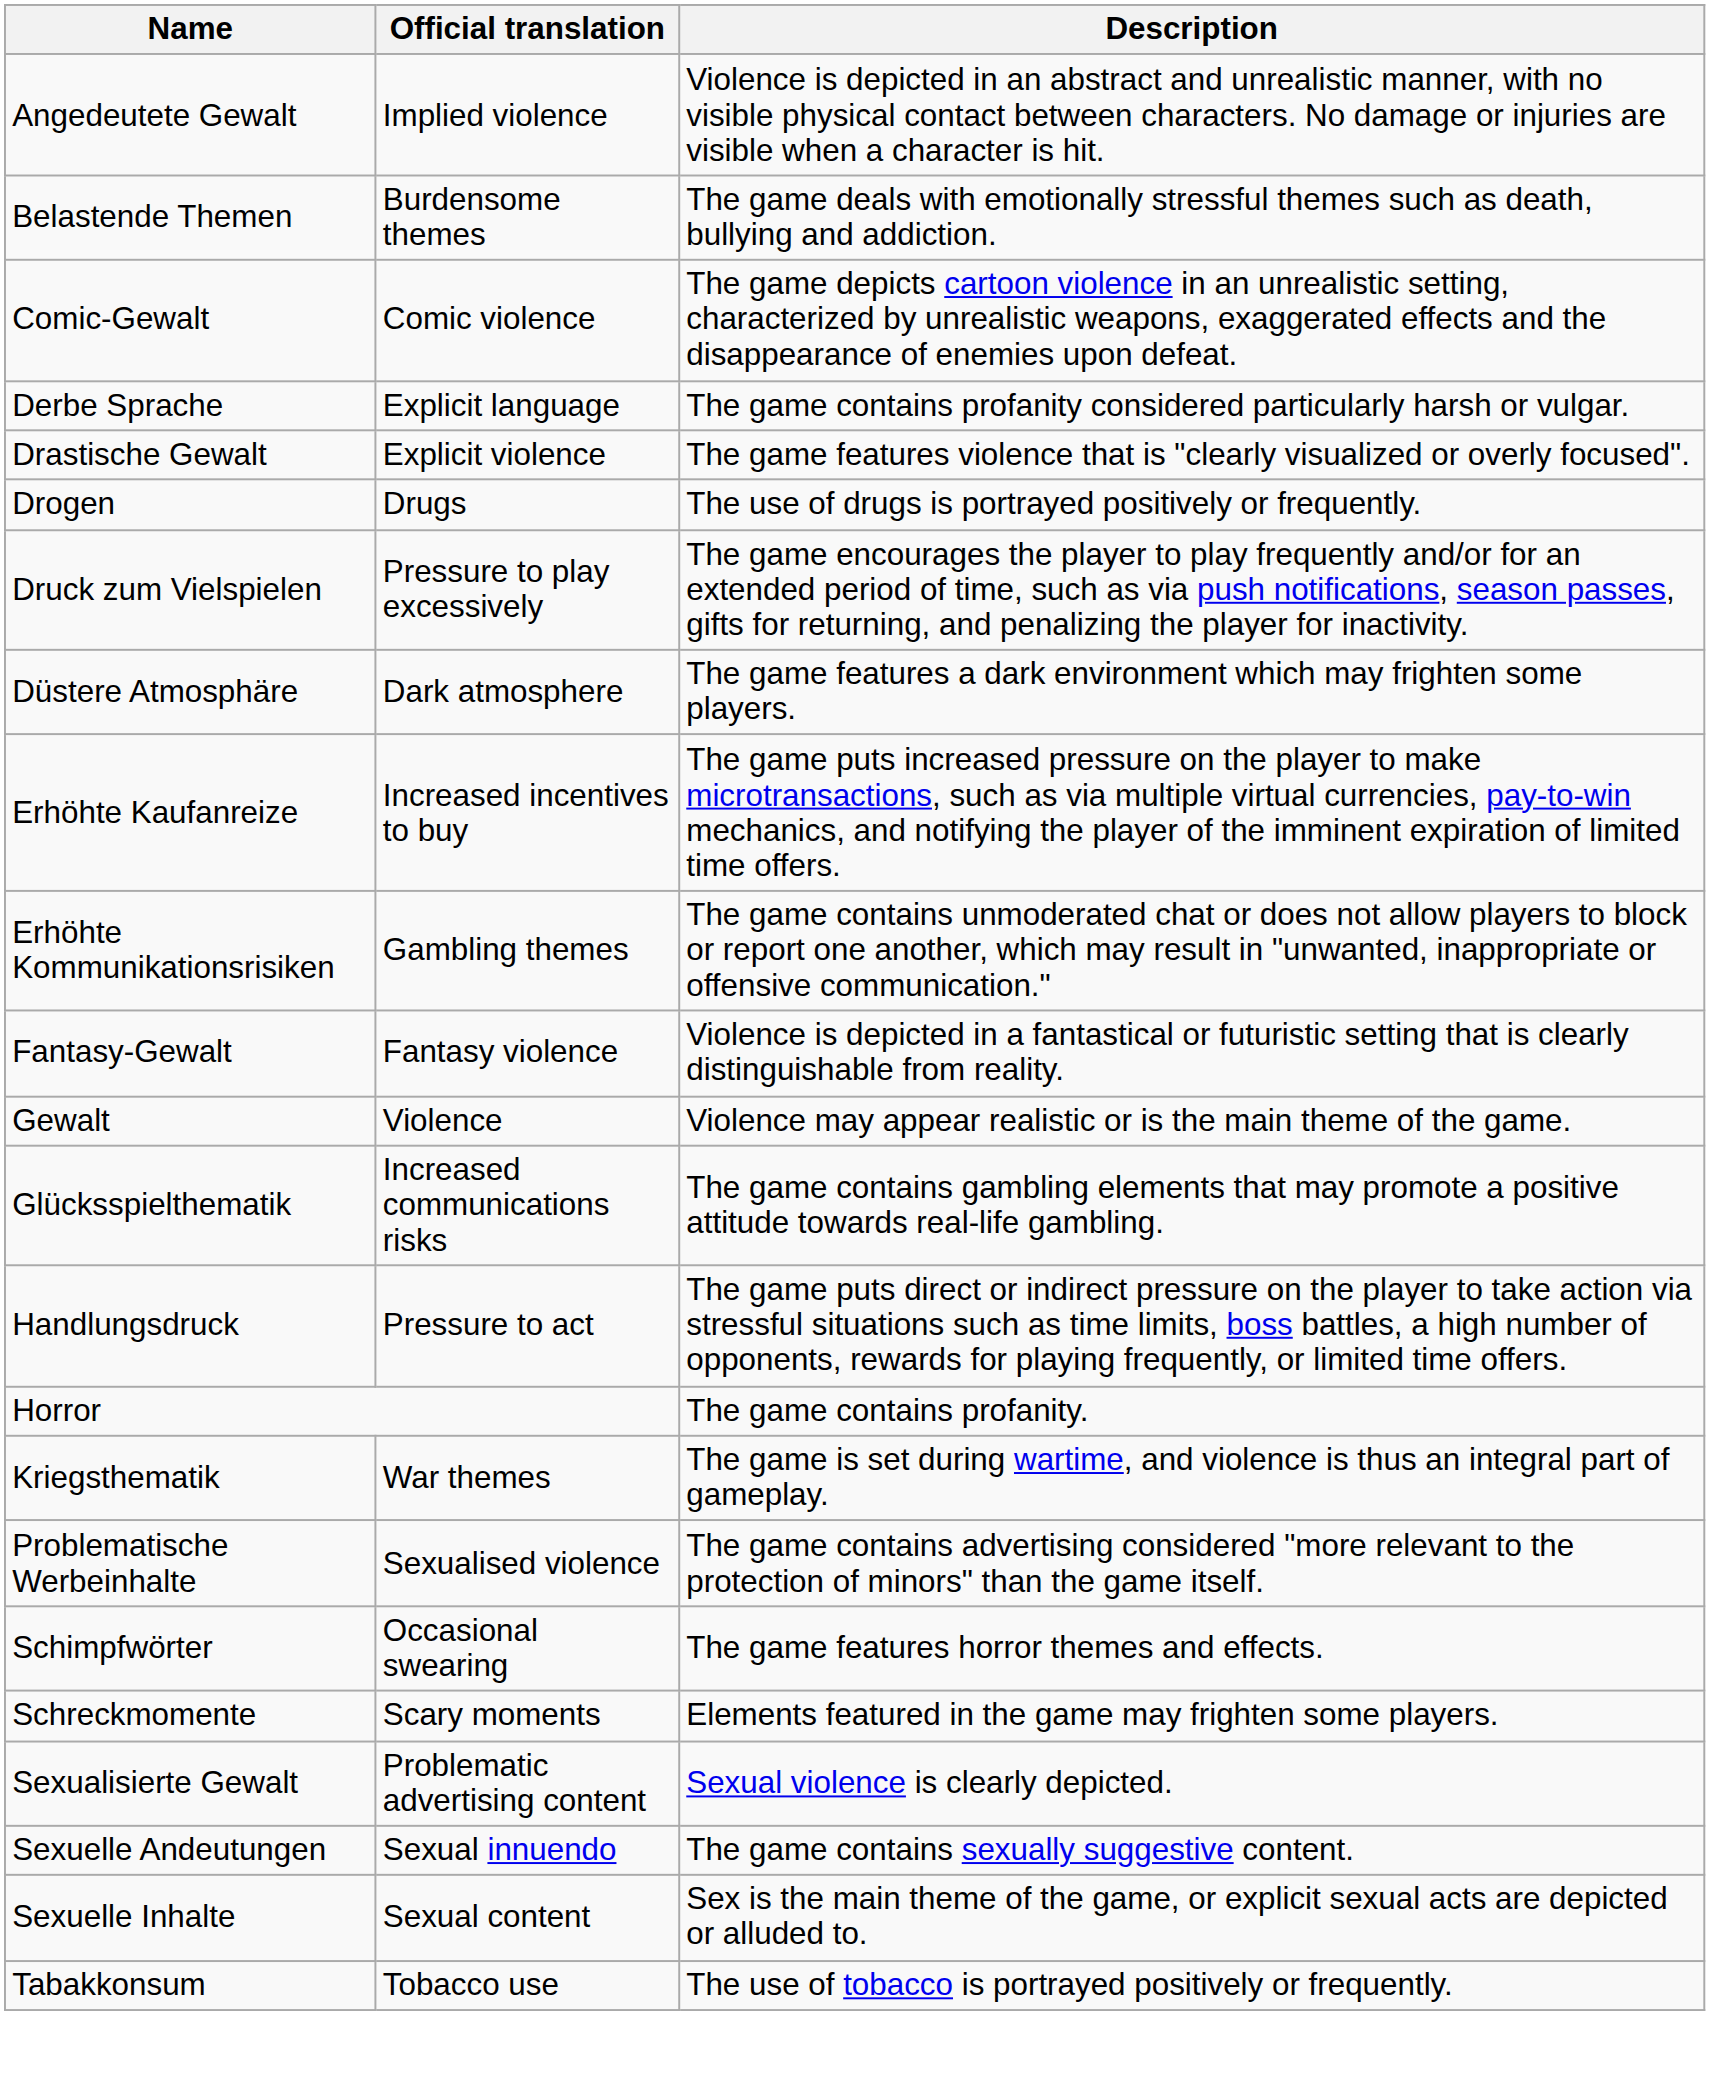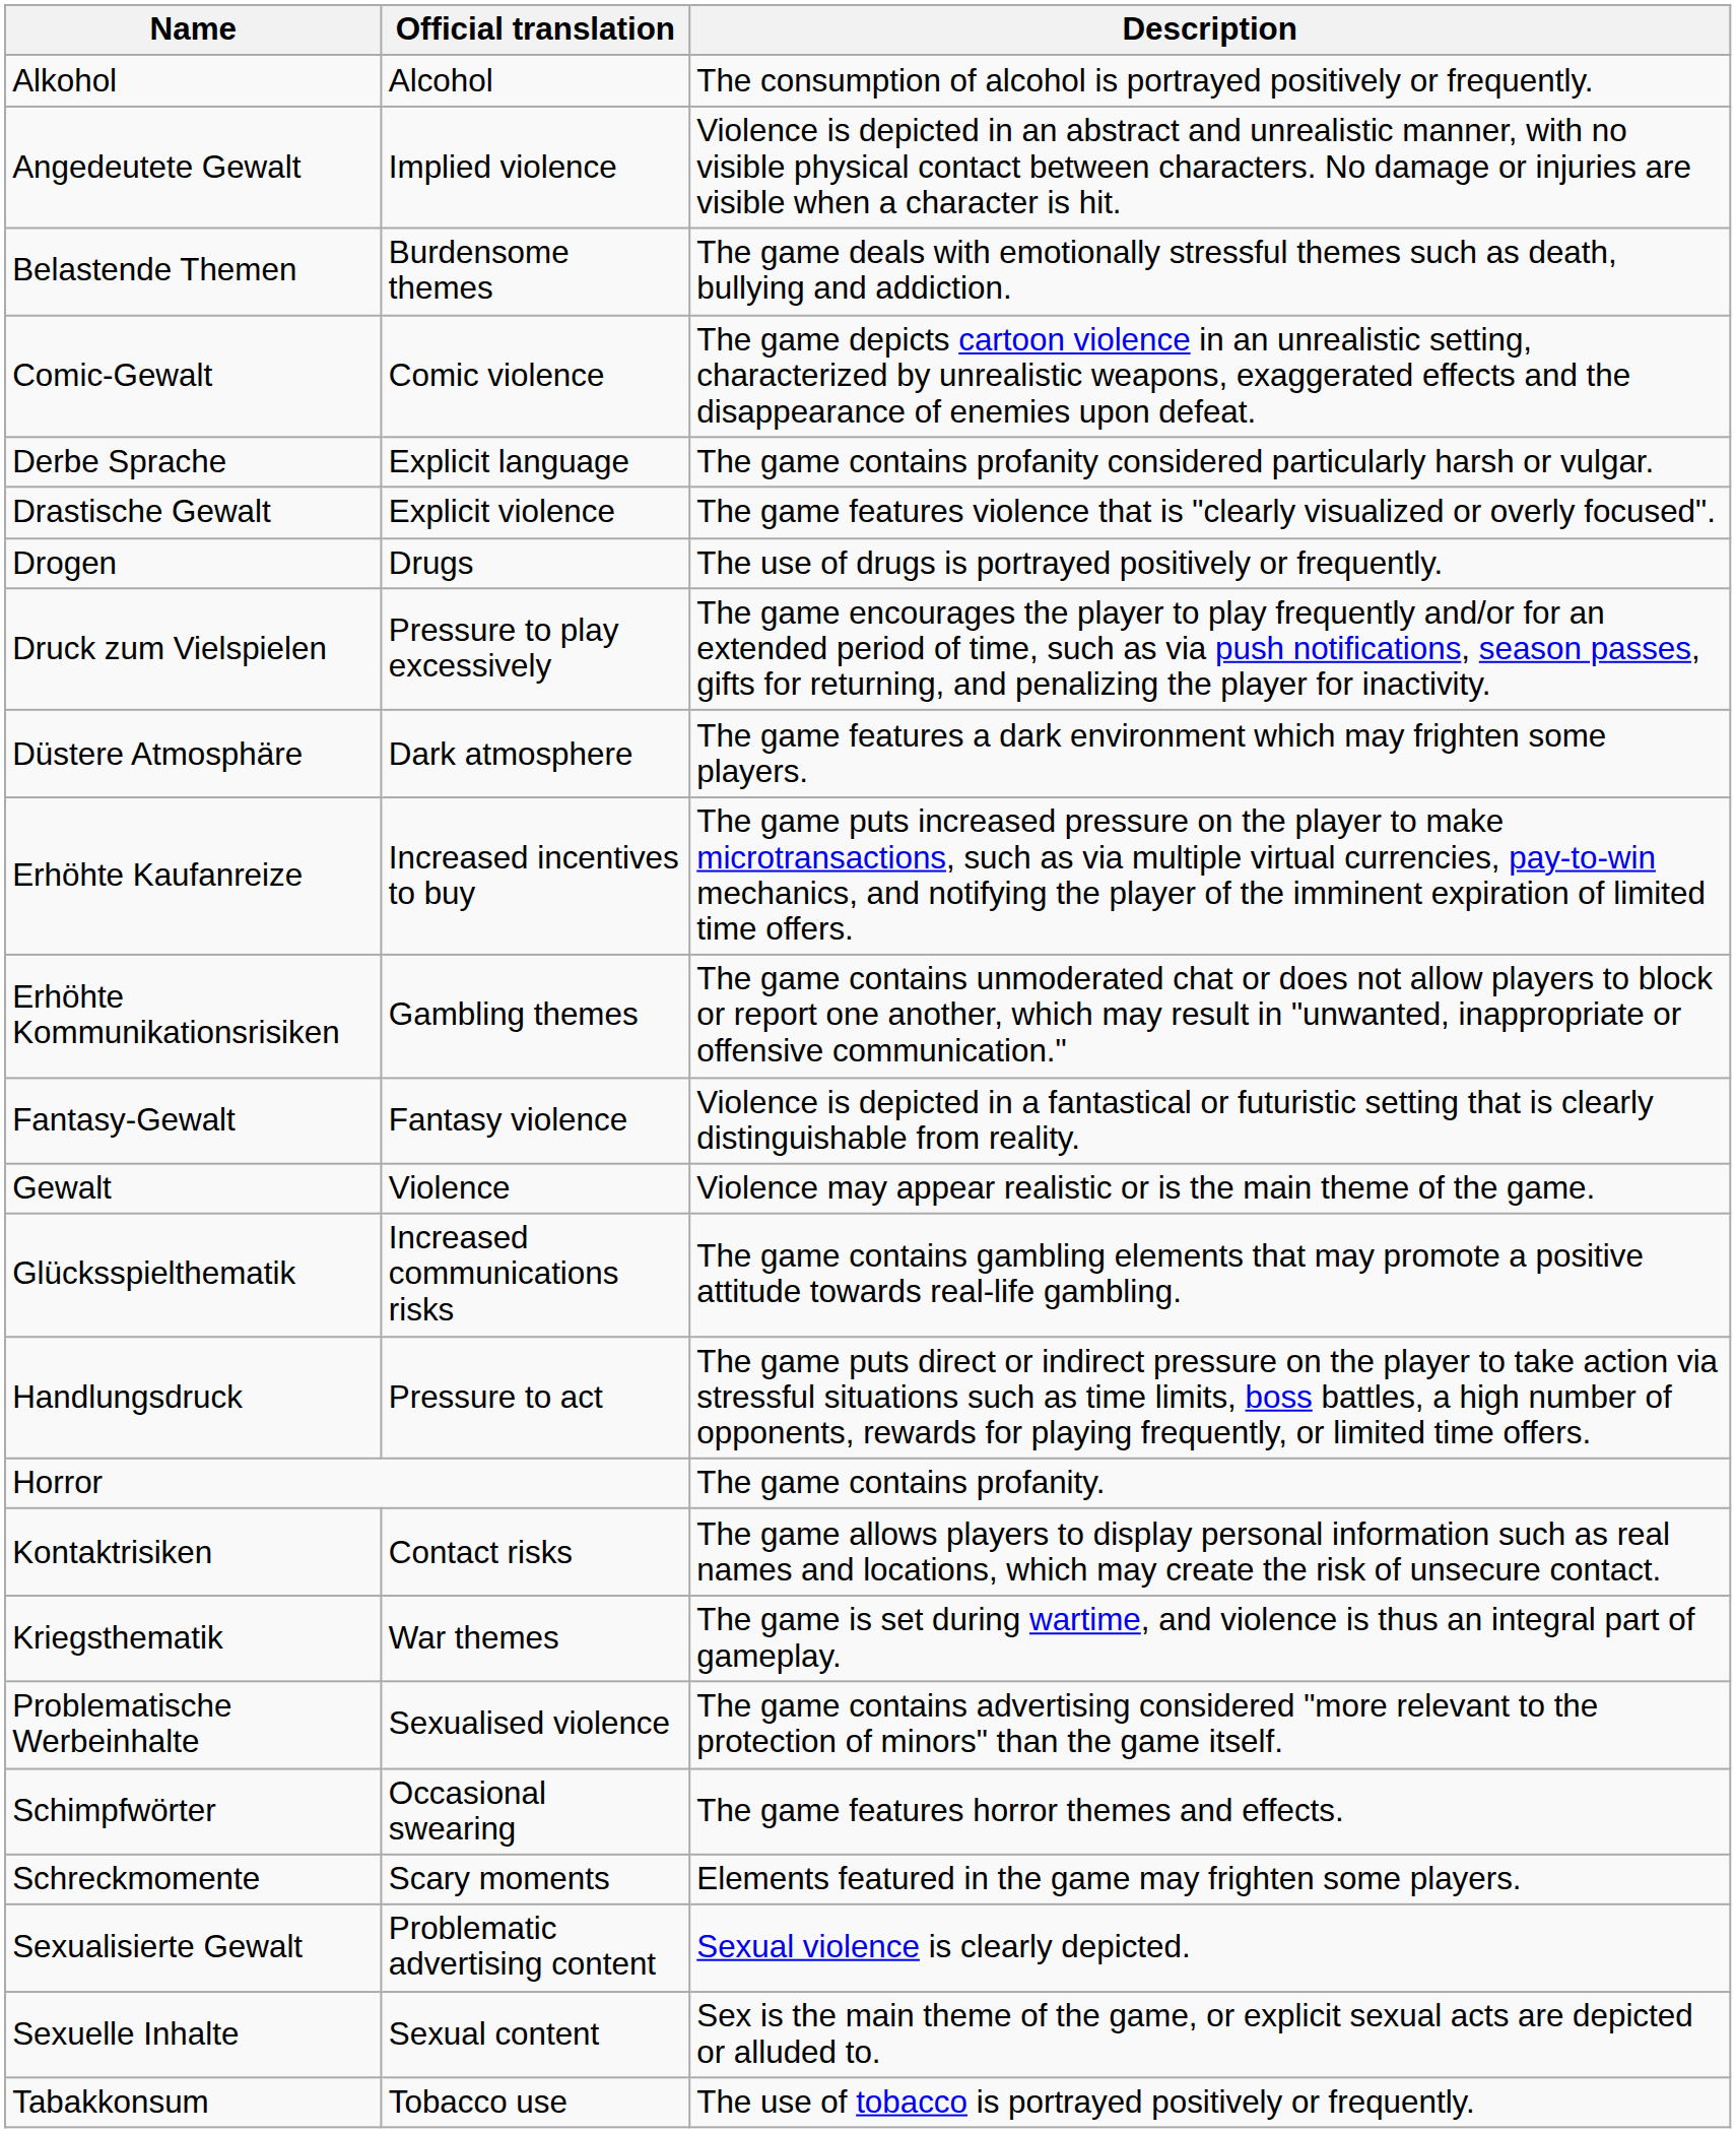+ row: Alkohol | Alcohol | The consumption of alcohol is portrayed positively or frequently.
+ row: Kontaktrisiken | Contact risks | The game allows players to display personal information such as real names and locations, which may create the risk of unsecure contact.
- row: Sexuelle Andeutungen | Sexual innuendo | The game contains sexually suggestive content.
